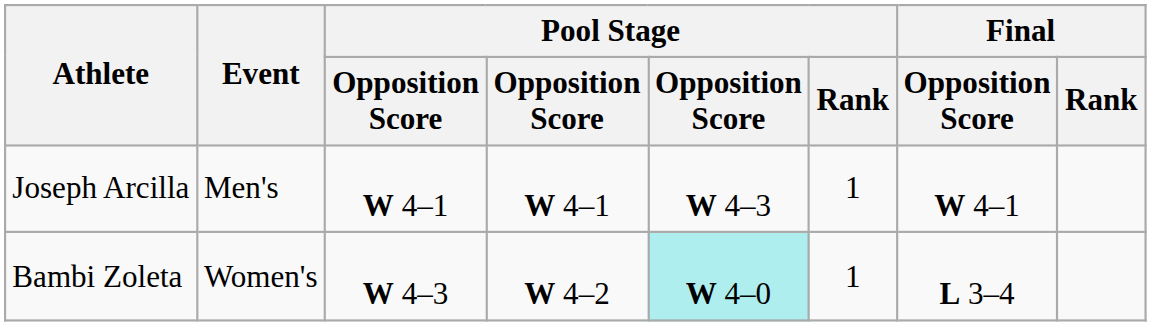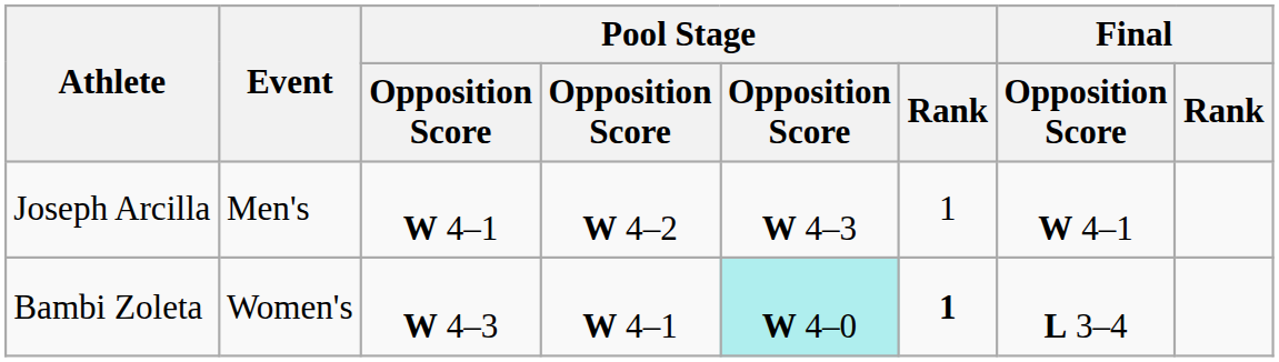Joseph Arcilla | column 4: W 4–1 -> W 4–2
Bambi Zoleta | column 4: W 4–2 -> W 4–1
Bambi Zoleta | Pool Stage / Rank: normal -> bold
